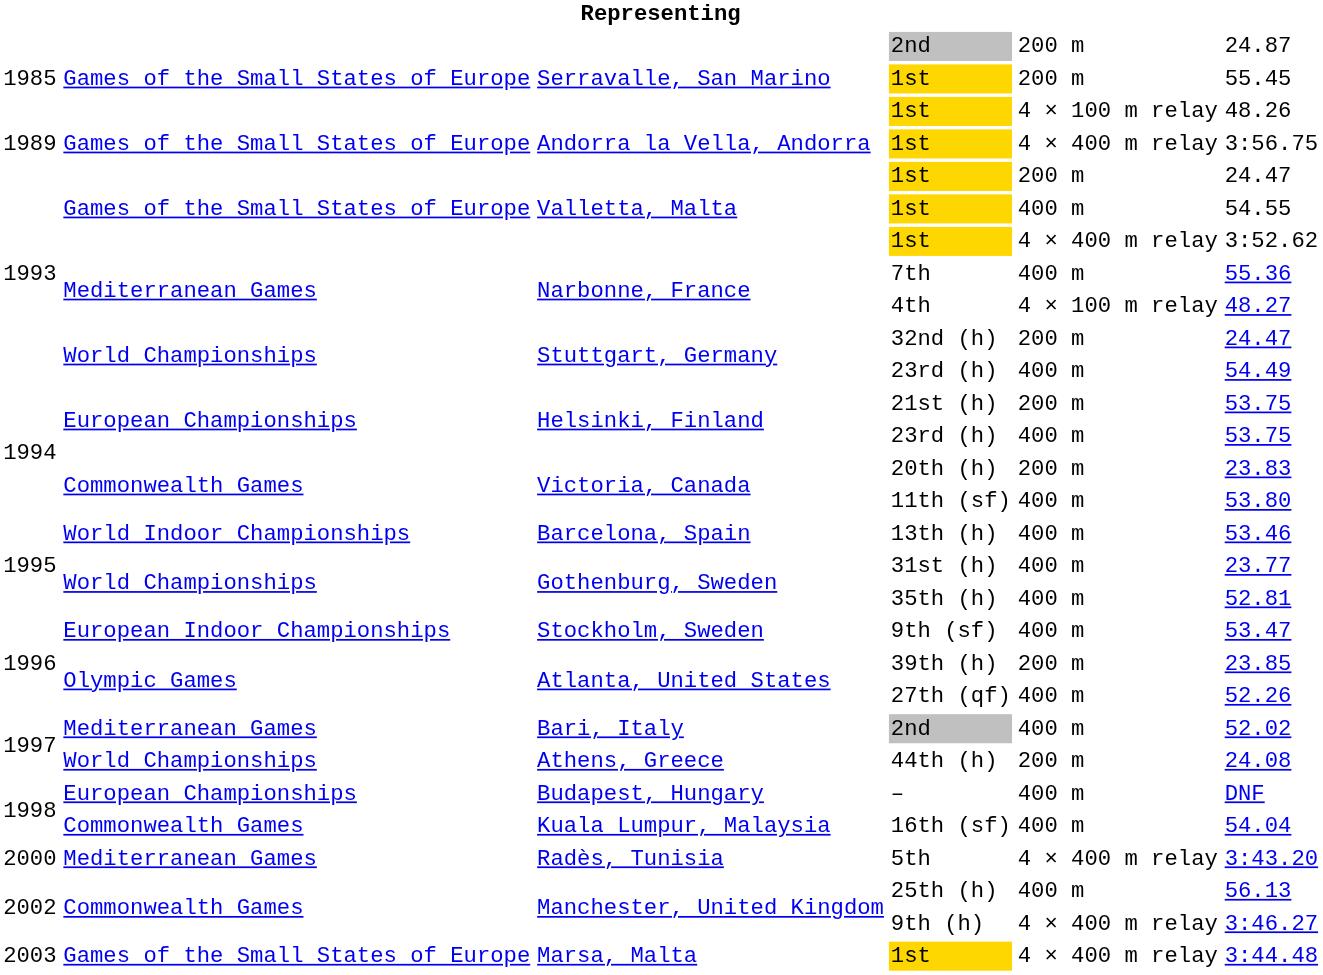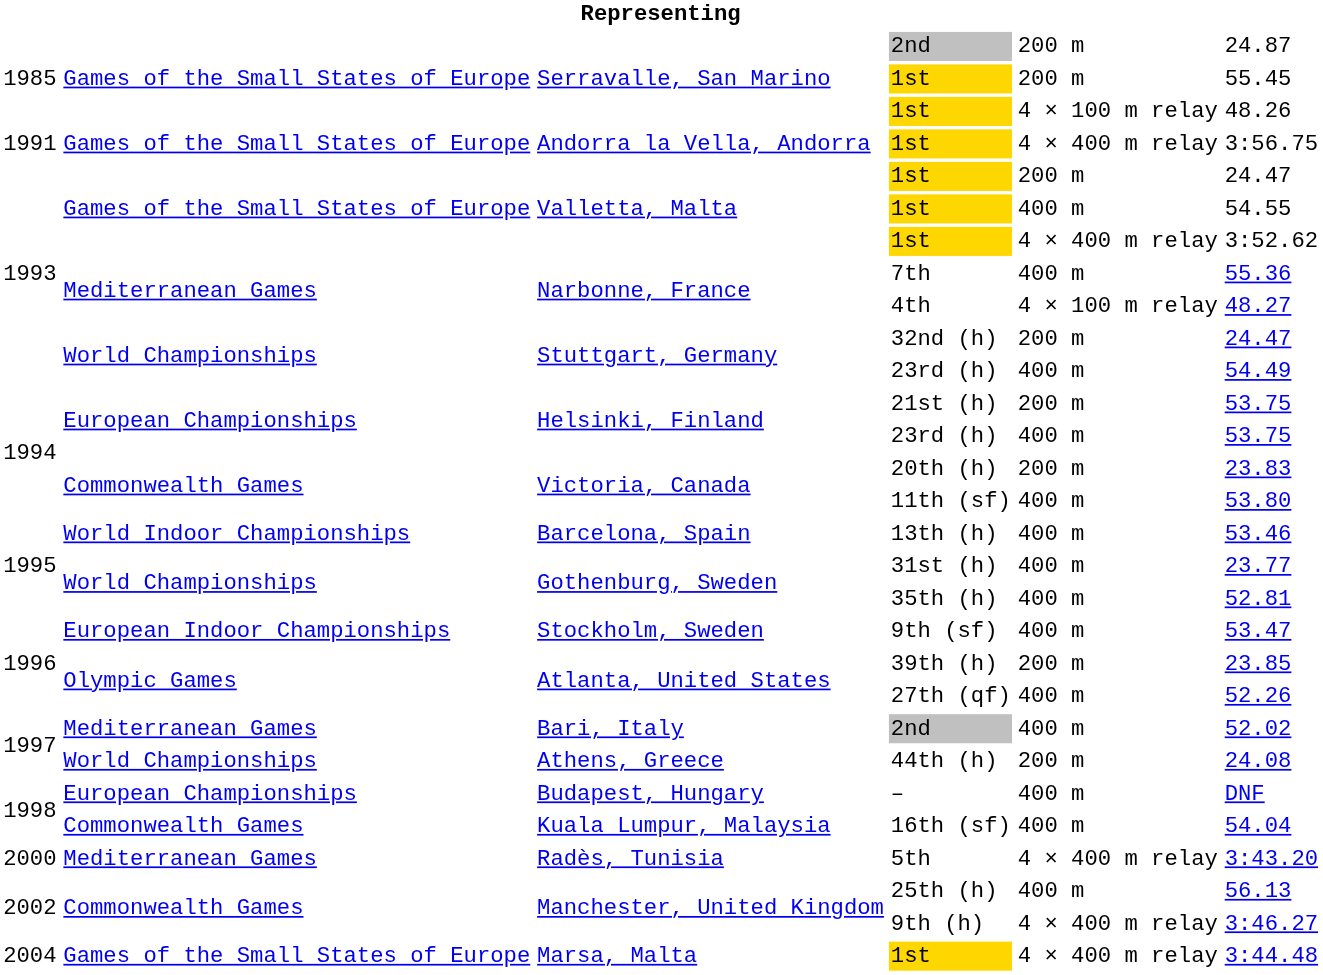Andorra la Vella, Andorra / 1st | column 1: 1989 -> 1991
Marsa, Malta / 1st | column 1: 2003 -> 2004
